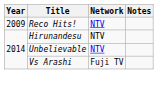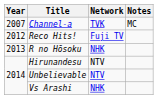+ row: 2007 | Channel-a | TVK | MC
Reco Hits! | Year: 2009 -> 2012
Reco Hits! | Network: NTV -> Fuji TV
+ row: 2013 | R no Hōsoku | NHK
Vs Arashi | Network: Fuji TV -> NHK
